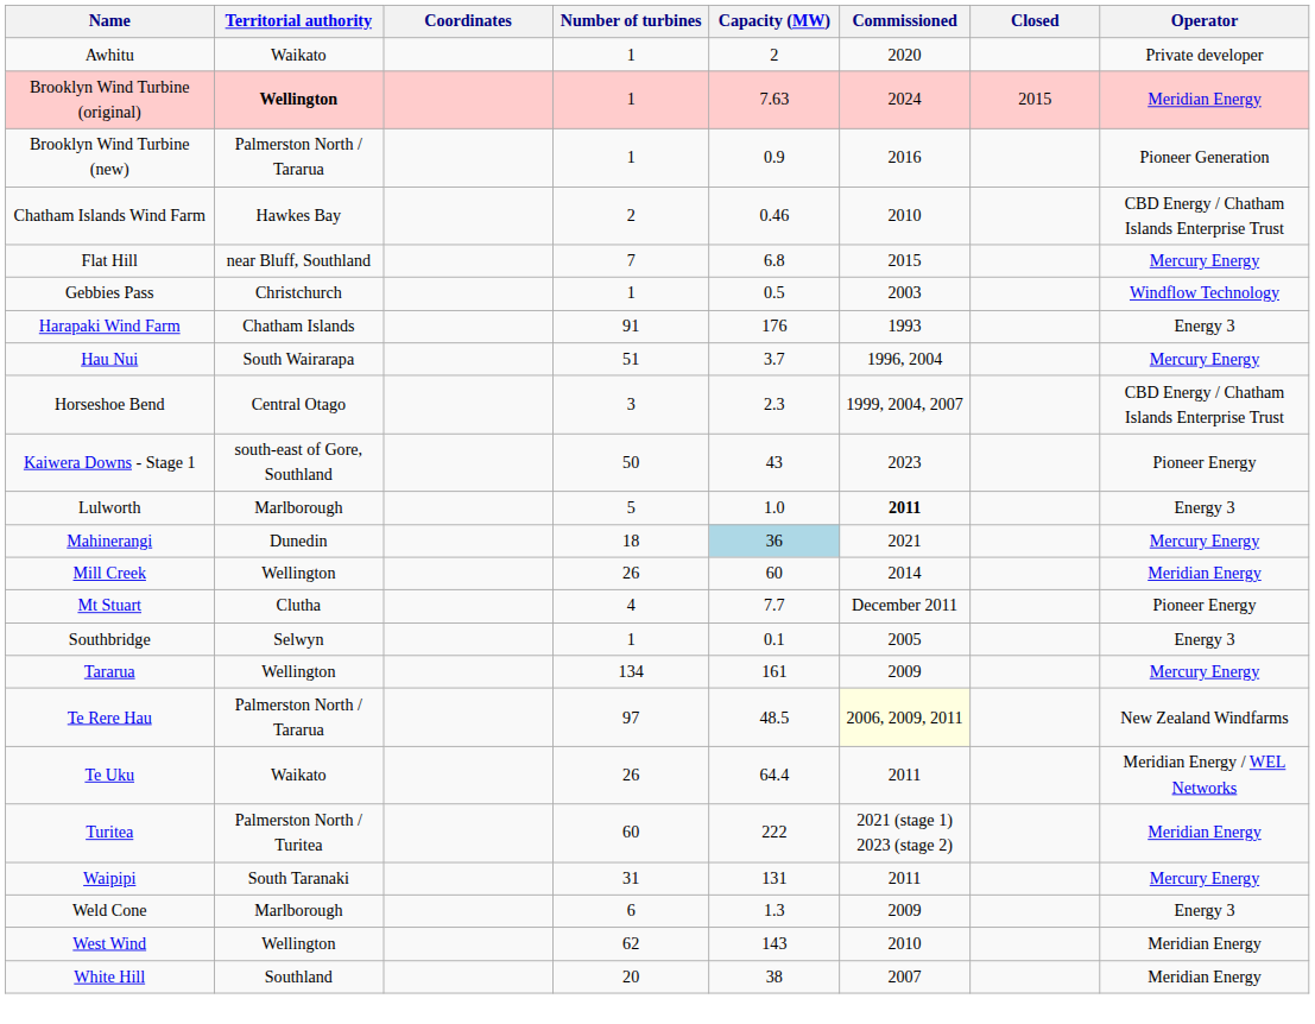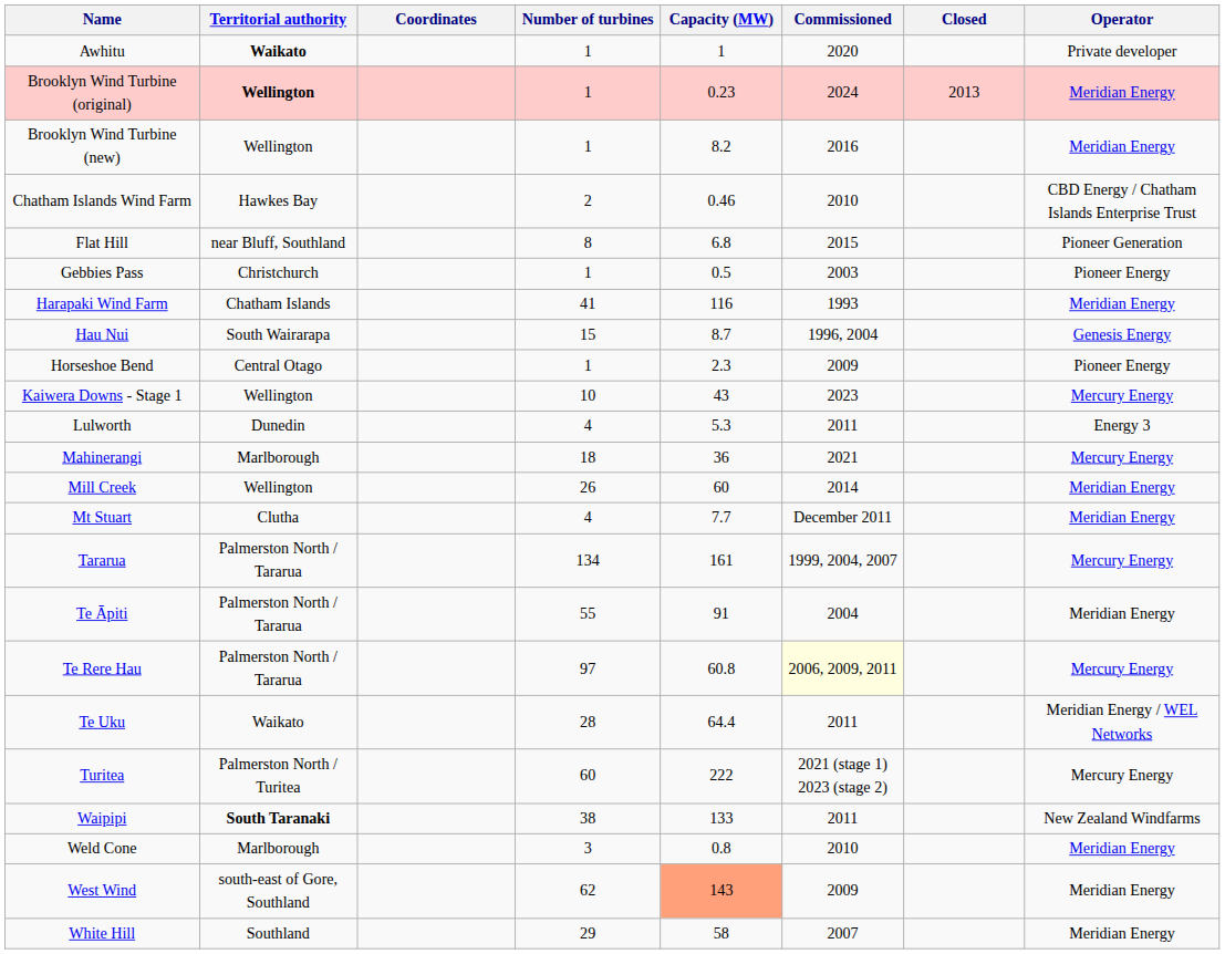Awhitu | Territorial authority: normal -> bold
Awhitu | Capacity (MW): 2 -> 1
Brooklyn Wind Turbine (original) | Capacity (MW): 7.63 -> 0.23
Brooklyn Wind Turbine (original) | Closed: 2015 -> 2013
Brooklyn Wind Turbine (new) | Territorial authority: Palmerston North / Tararua -> Wellington
Brooklyn Wind Turbine (new) | Capacity (MW): 0.9 -> 8.2
Brooklyn Wind Turbine (new) | Operator: Pioneer Generation -> Meridian Energy
Flat Hill | Number of turbines: 7 -> 8
Flat Hill | Operator: Mercury Energy -> Pioneer Generation
Gebbies Pass | Operator: Windflow Technology -> Pioneer Energy
Harapaki Wind Farm | Number of turbines: 91 -> 41
Harapaki Wind Farm | Capacity (MW): 176 -> 116
Harapaki Wind Farm | Operator: Energy 3 -> Meridian Energy
Hau Nui | Number of turbines: 51 -> 15
Hau Nui | Capacity (MW): 3.7 -> 8.7
Hau Nui | Operator: Mercury Energy -> Genesis Energy
Horseshoe Bend | Number of turbines: 3 -> 1
Horseshoe Bend | Commissioned: 1999, 2004, 2007 -> 2009
Horseshoe Bend | Operator: CBD Energy / Chatham Islands Enterprise Trust -> Pioneer Energy
Kaiwera Downs - Stage 1 | Territorial authority: south-east of Gore, Southland -> Wellington
Kaiwera Downs - Stage 1 | Number of turbines: 50 -> 10
Kaiwera Downs - Stage 1 | Operator: Pioneer Energy -> Mercury Energy
Lulworth | Territorial authority: Marlborough -> Dunedin
Lulworth | Number of turbines: 5 -> 4
Lulworth | Capacity (MW): 1.0 -> 5.3
Lulworth | Commissioned: bold -> normal
Mahinerangi | Territorial authority: Dunedin -> Marlborough
Mahinerangi | Capacity (MW): lightblue background -> no background
Mt Stuart | Operator: Pioneer Energy -> Meridian Energy
- row: Southbridge | Selwyn | 1 | 0.1 | 2005 | Energy 3
Tararua | Territorial authority: Wellington -> Palmerston North / Tararua
Tararua | Commissioned: 2009 -> 1999, 2004, 2007
+ row: Te Āpiti | Palmerston North / Tararua | 55 | 91 | 2004 | Meridian Energy
Te Rere Hau | Capacity (MW): 48.5 -> 60.8
Te Rere Hau | Operator: New Zealand Windfarms -> Mercury Energy
Te Uku | Number of turbines: 26 -> 28
Turitea | Operator: Meridian Energy -> Mercury Energy
Waipipi | Territorial authority: normal -> bold
Waipipi | Number of turbines: 31 -> 38
Waipipi | Capacity (MW): 131 -> 133
Waipipi | Operator: Mercury Energy -> New Zealand Windfarms
Weld Cone | Number of turbines: 6 -> 3
Weld Cone | Capacity (MW): 1.3 -> 0.8
Weld Cone | Commissioned: 2009 -> 2010
Weld Cone | Operator: Energy 3 -> Meridian Energy
West Wind | Territorial authority: Wellington -> south-east of Gore, Southland
West Wind | Capacity (MW): no background -> lightsalmon background
West Wind | Commissioned: 2010 -> 2009
White Hill | Number of turbines: 20 -> 29
White Hill | Capacity (MW): 38 -> 58
